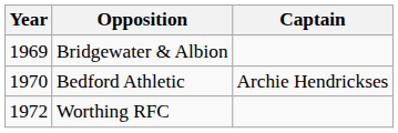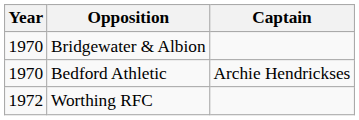Bridgewater & Albion | Year: 1969 -> 1970
